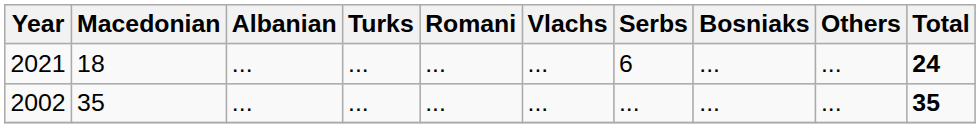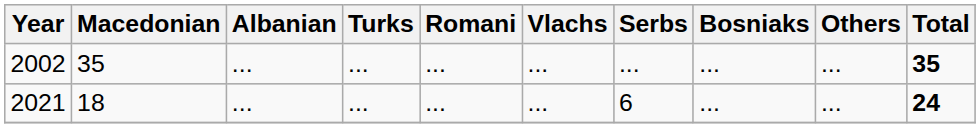rows swapped: 2002 <-> 2021
